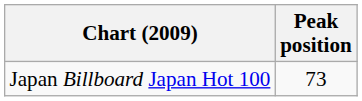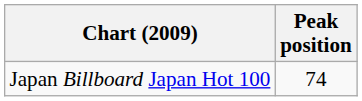Japan Billboard Japan Hot 100 | Peak position: 73 -> 74
